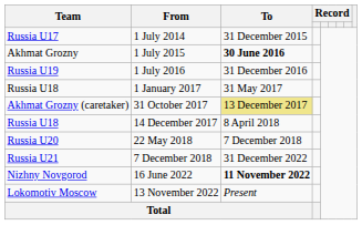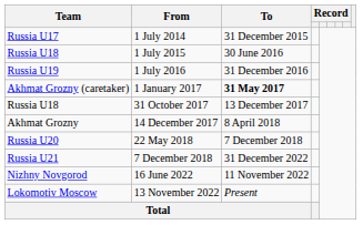1 July 2015 | Team: Akhmat Grozny -> Russia U18
1 July 2015 | To: bold -> normal
1 January 2017 | Team: Russia U18 -> Akhmat Grozny (caretaker)
1 January 2017 | To: normal -> bold
31 October 2017 | Team: Akhmat Grozny (caretaker) -> Russia U18
31 October 2017 | To: khaki background -> no background
14 December 2017 | Team: Russia U18 -> Akhmat Grozny
16 June 2022 | To: bold -> normal
